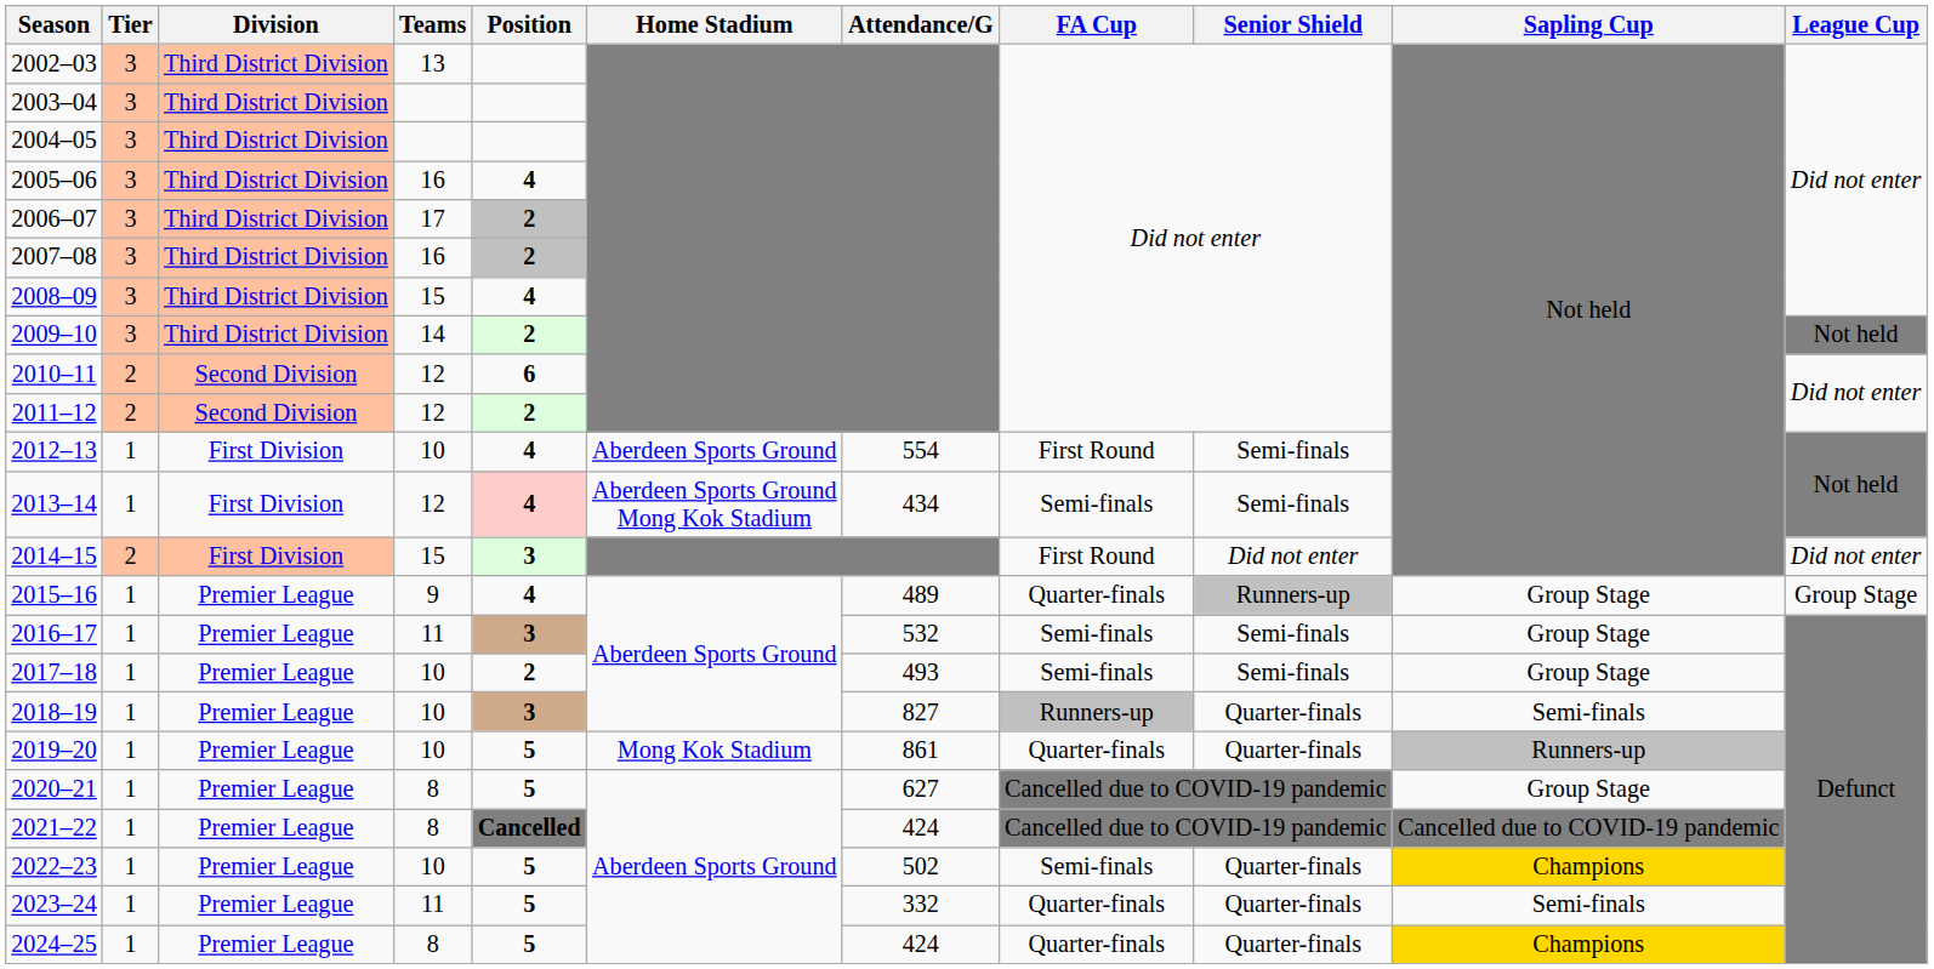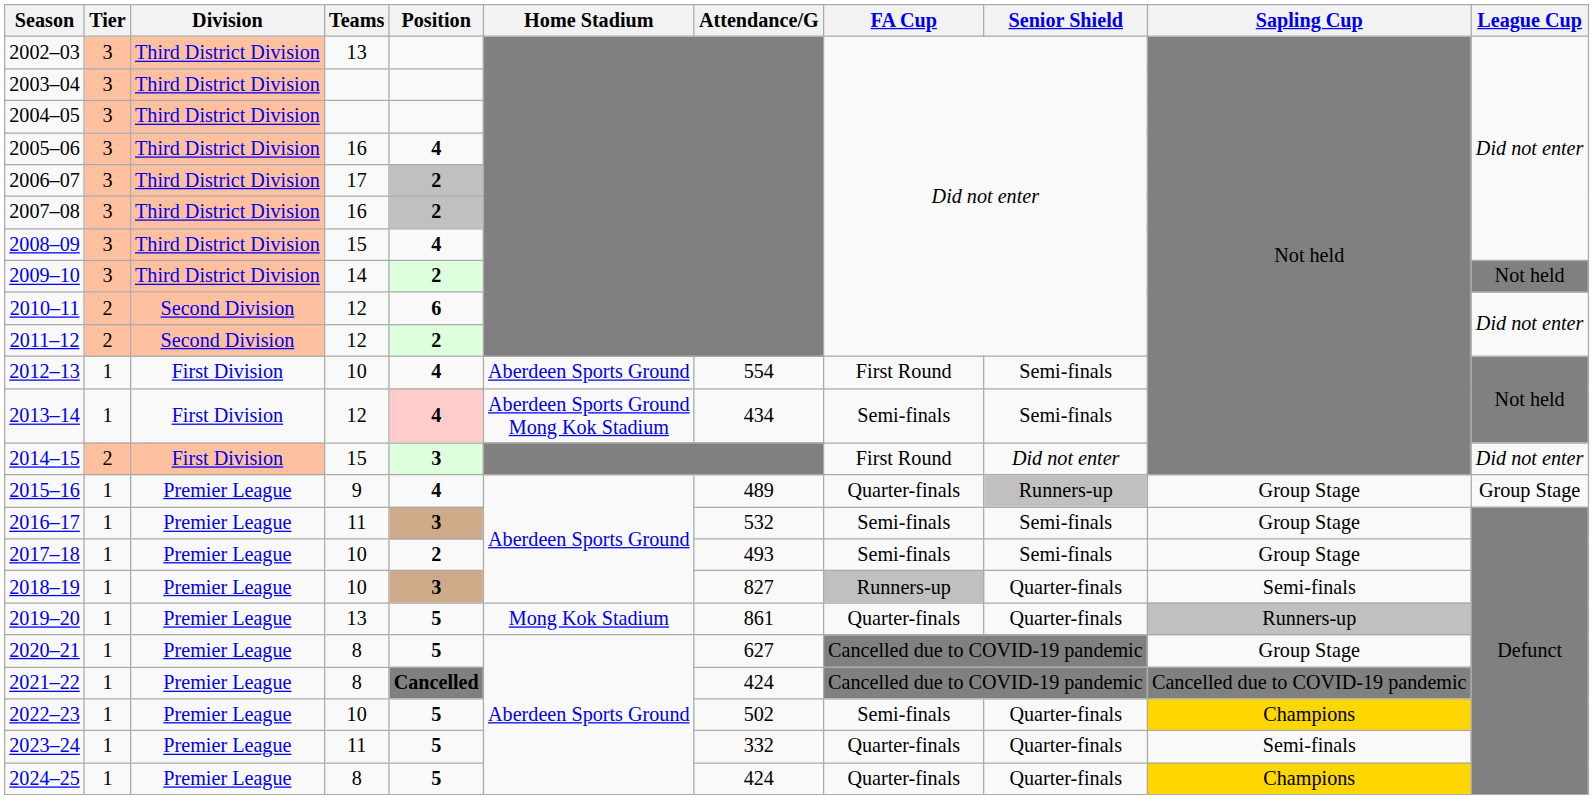2019–20 | Teams: 10 -> 13
